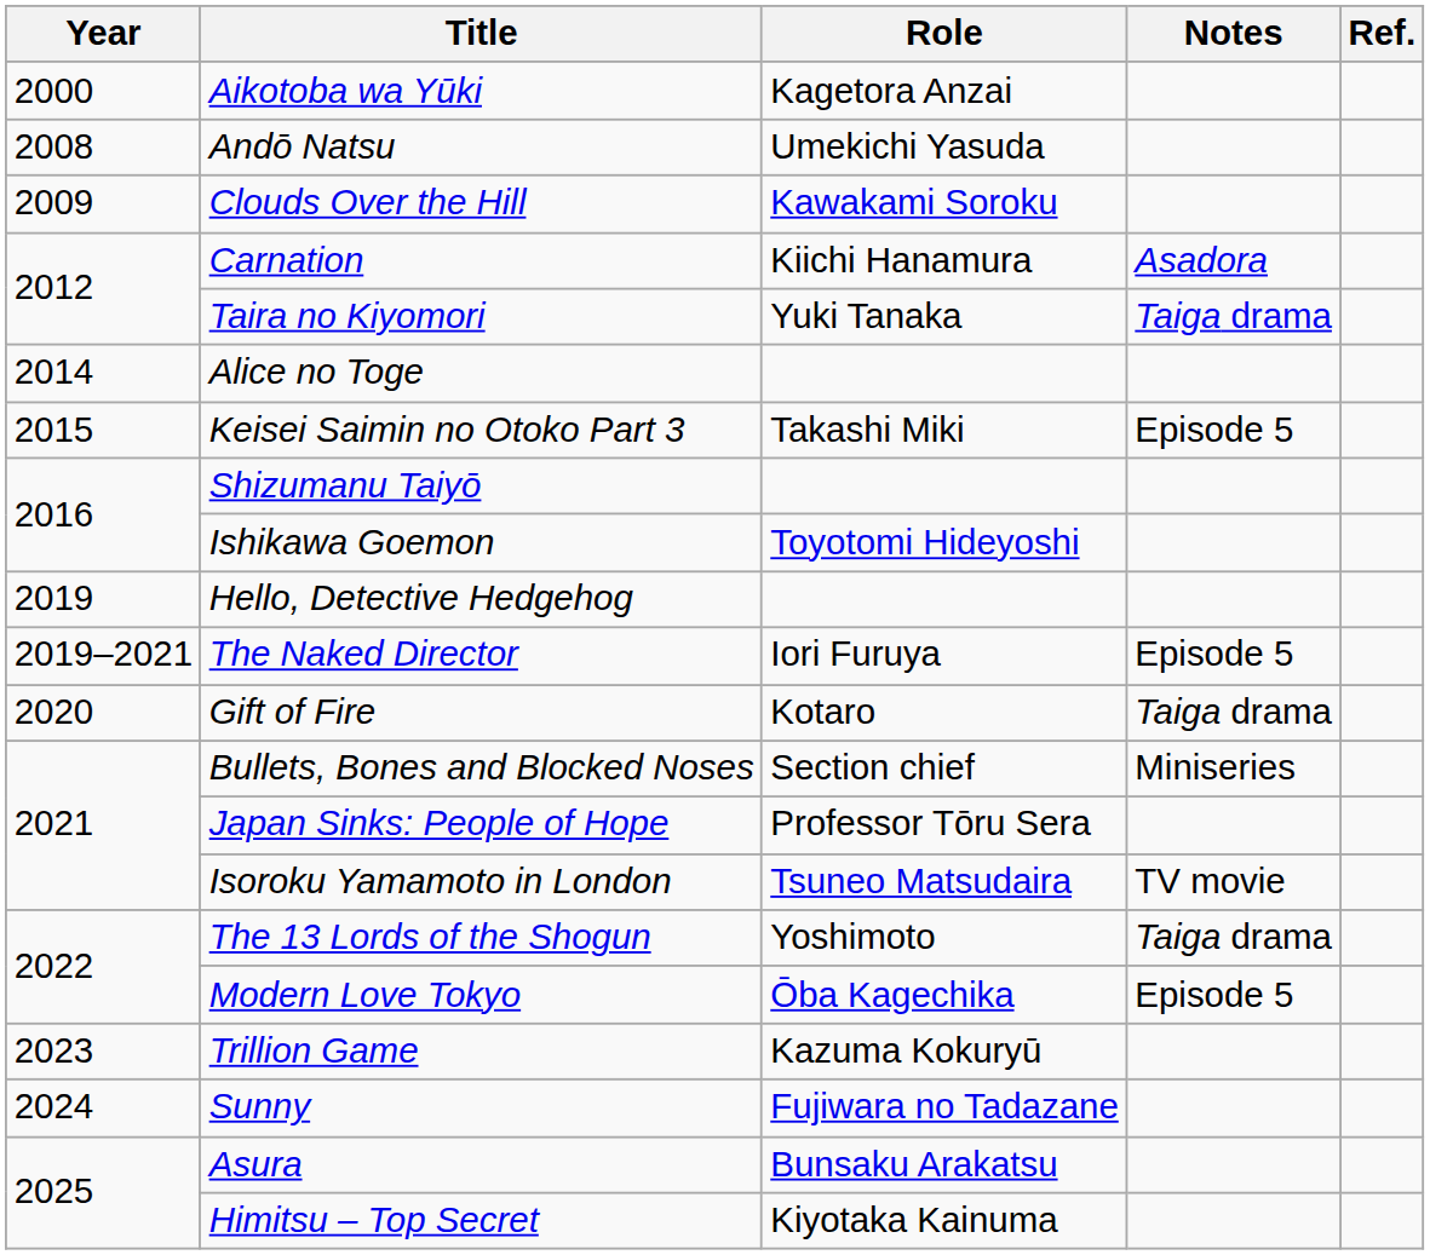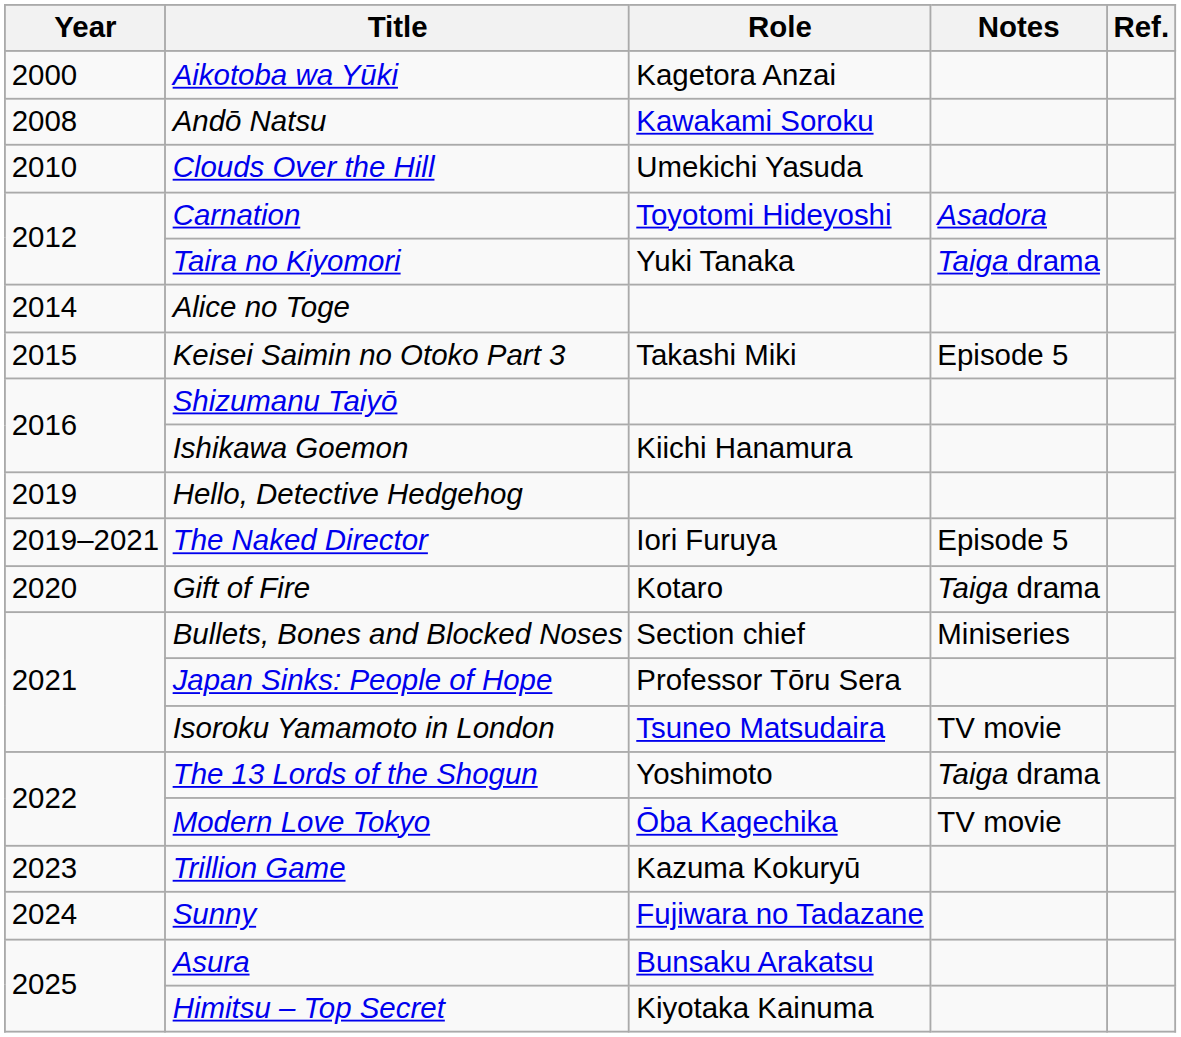Andō Natsu | Role: Umekichi Yasuda -> Kawakami Soroku
Clouds Over the Hill | Year: 2009 -> 2010
Clouds Over the Hill | Role: Kawakami Soroku -> Umekichi Yasuda
Carnation | Role: Kiichi Hanamura -> Toyotomi Hideyoshi
Ishikawa Goemon | Role: Toyotomi Hideyoshi -> Kiichi Hanamura
Modern Love Tokyo | Notes: Episode 5 -> TV movie
